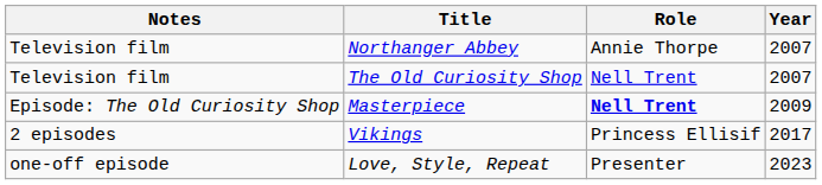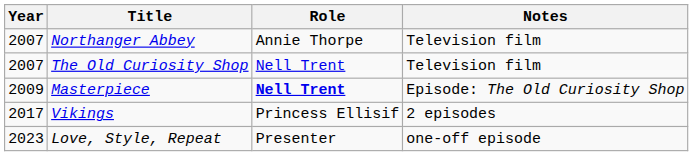columns swapped: Year <-> Notes
